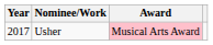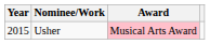Usher | Year: 2017 -> 2015
